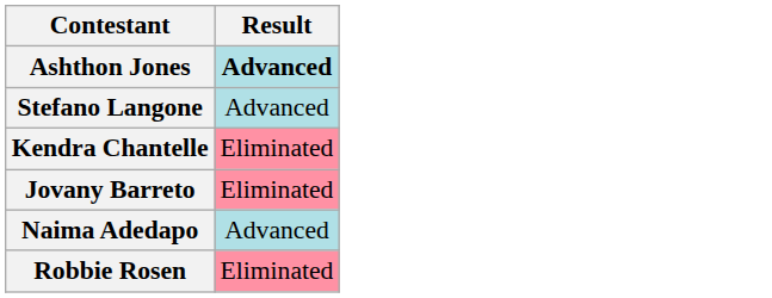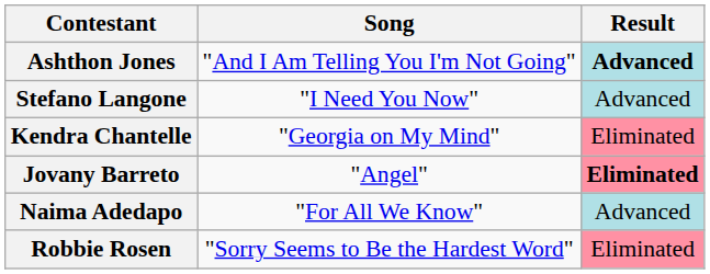+ column: Song | "And I Am Telling You I'm Not Going" | "I Need You Now" | "Georgia on My Mind" | "Angel" | "For All We Know" | "Sorry Seems to Be the Hardest Word"
Jovany Barreto | Result: normal -> bold
